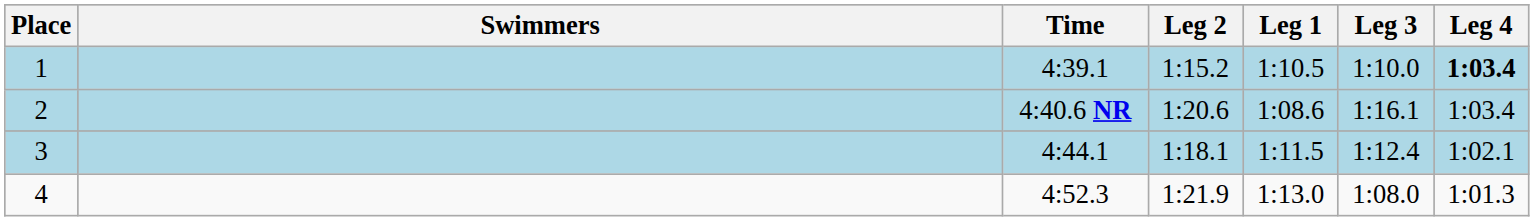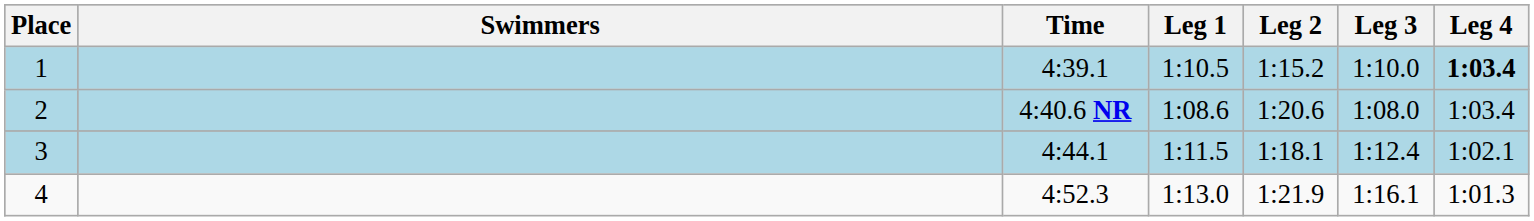columns swapped: Leg 1 <-> Leg 2
2 | Leg 3: 1:16.1 -> 1:08.0
4 | Leg 3: 1:08.0 -> 1:16.1
